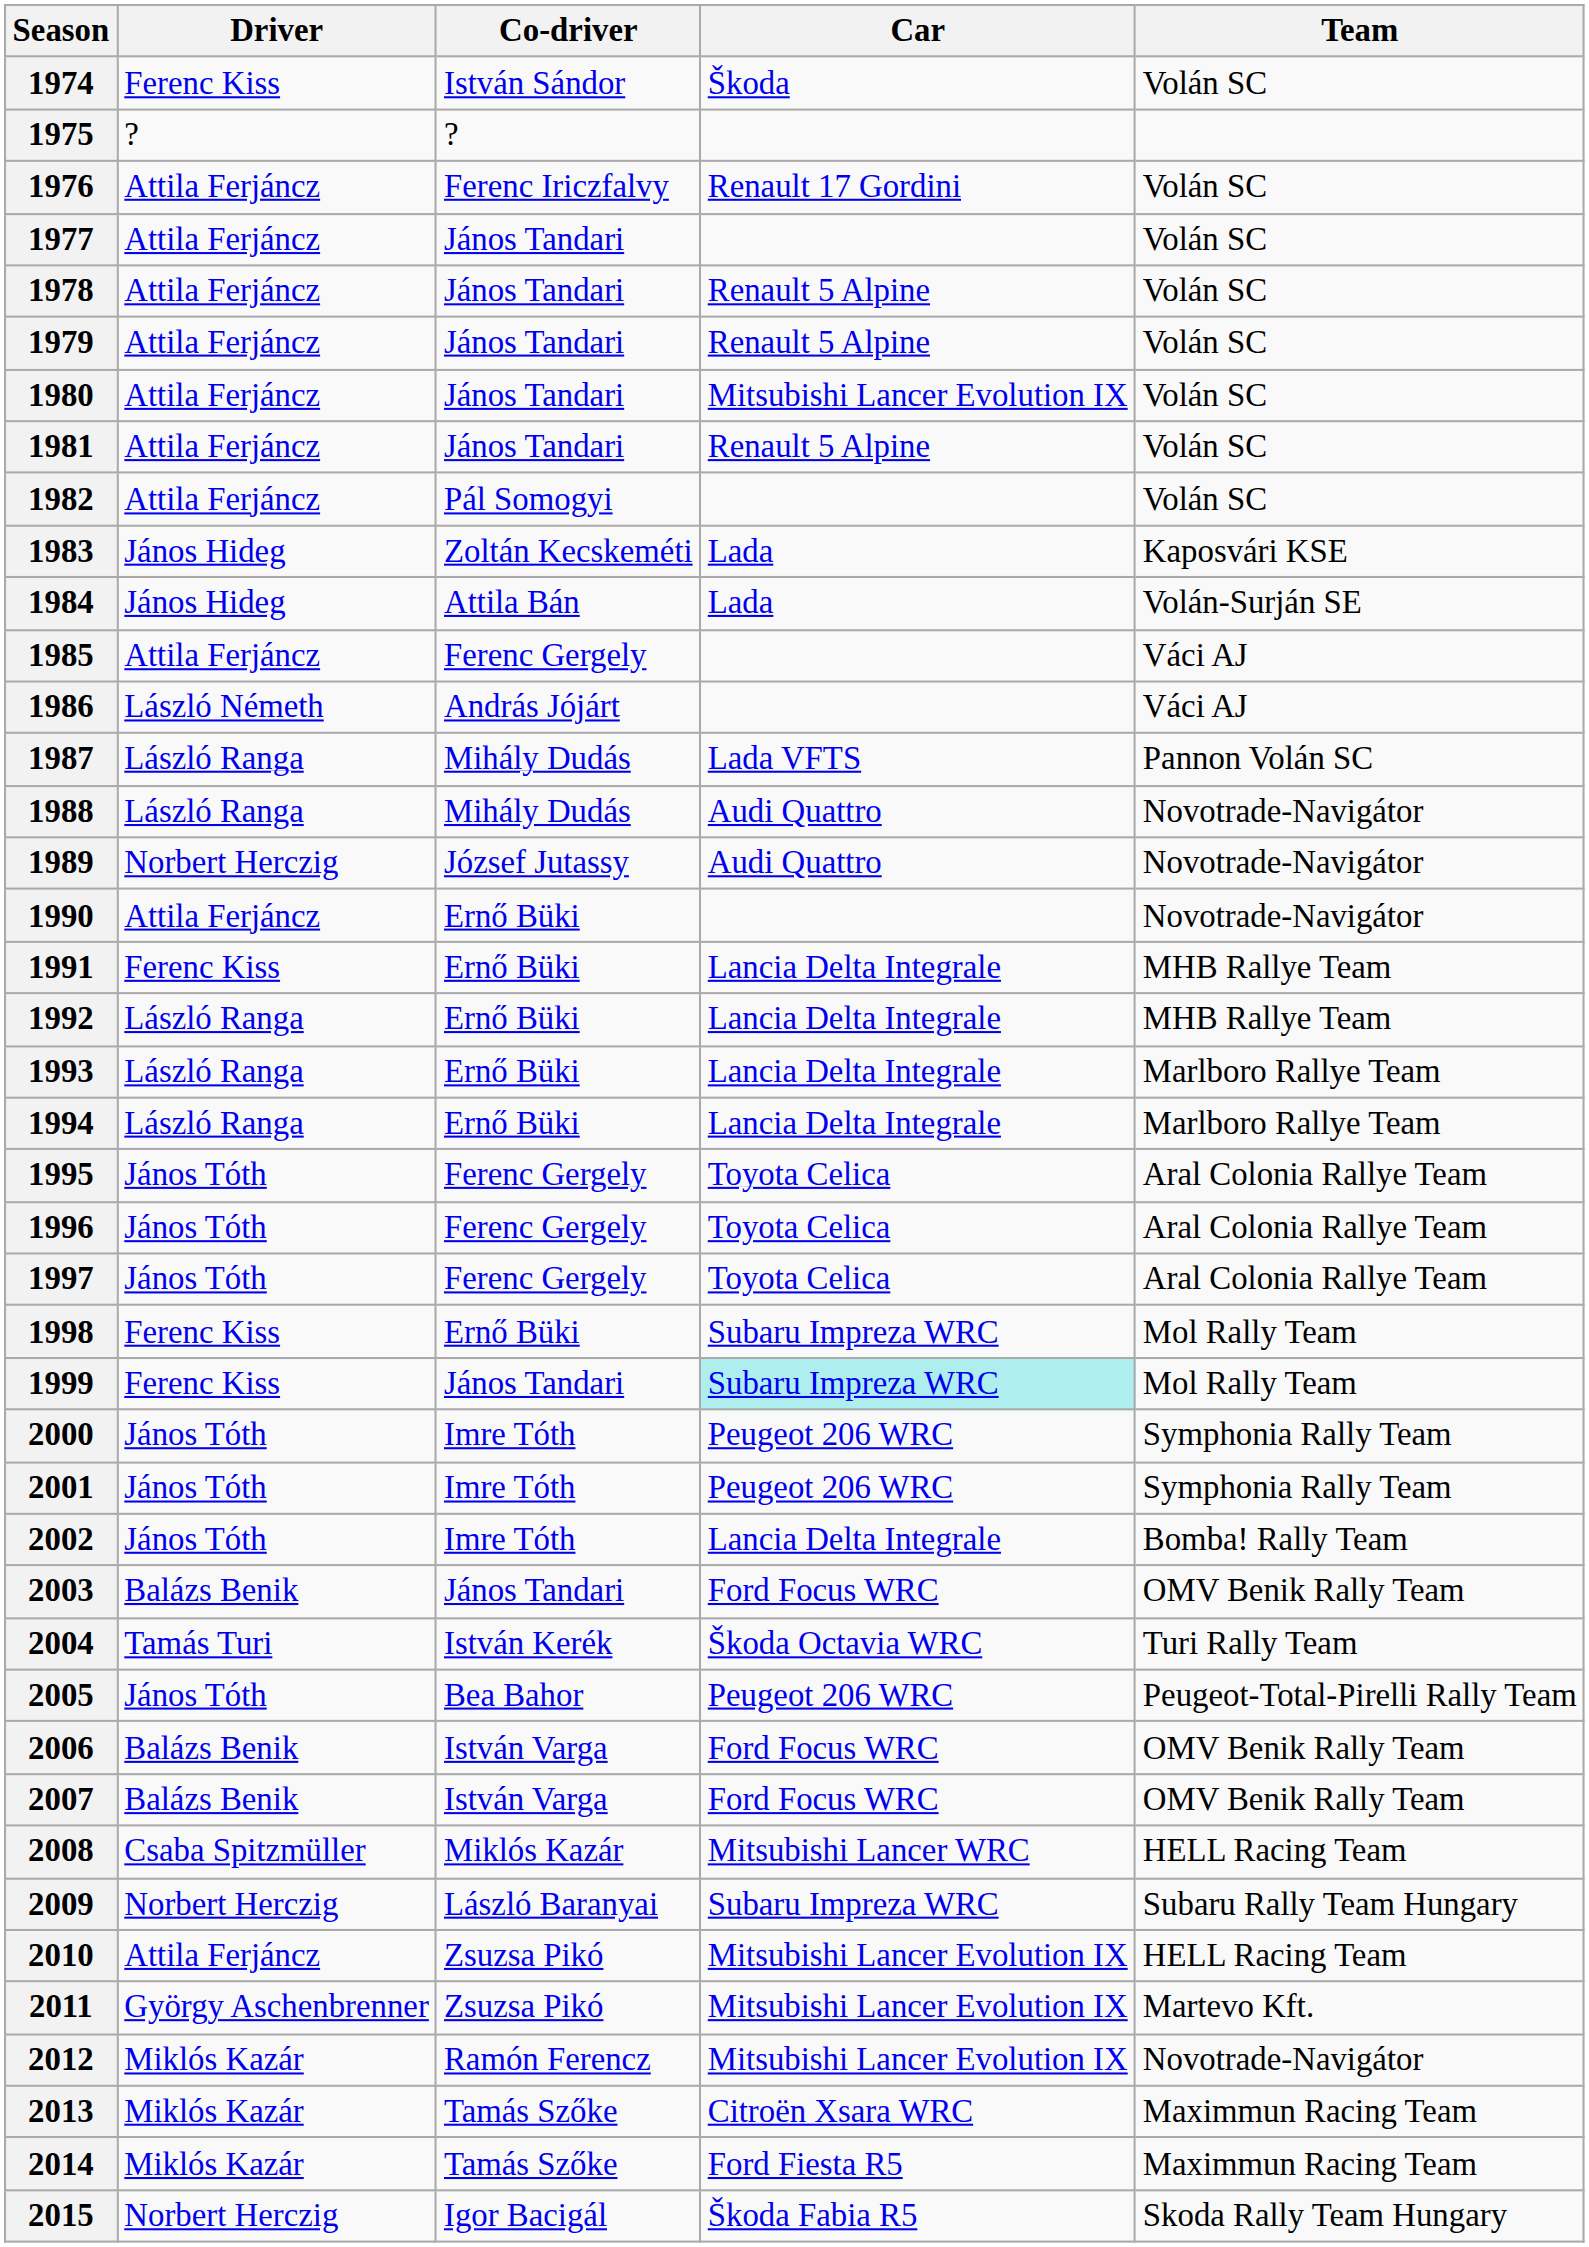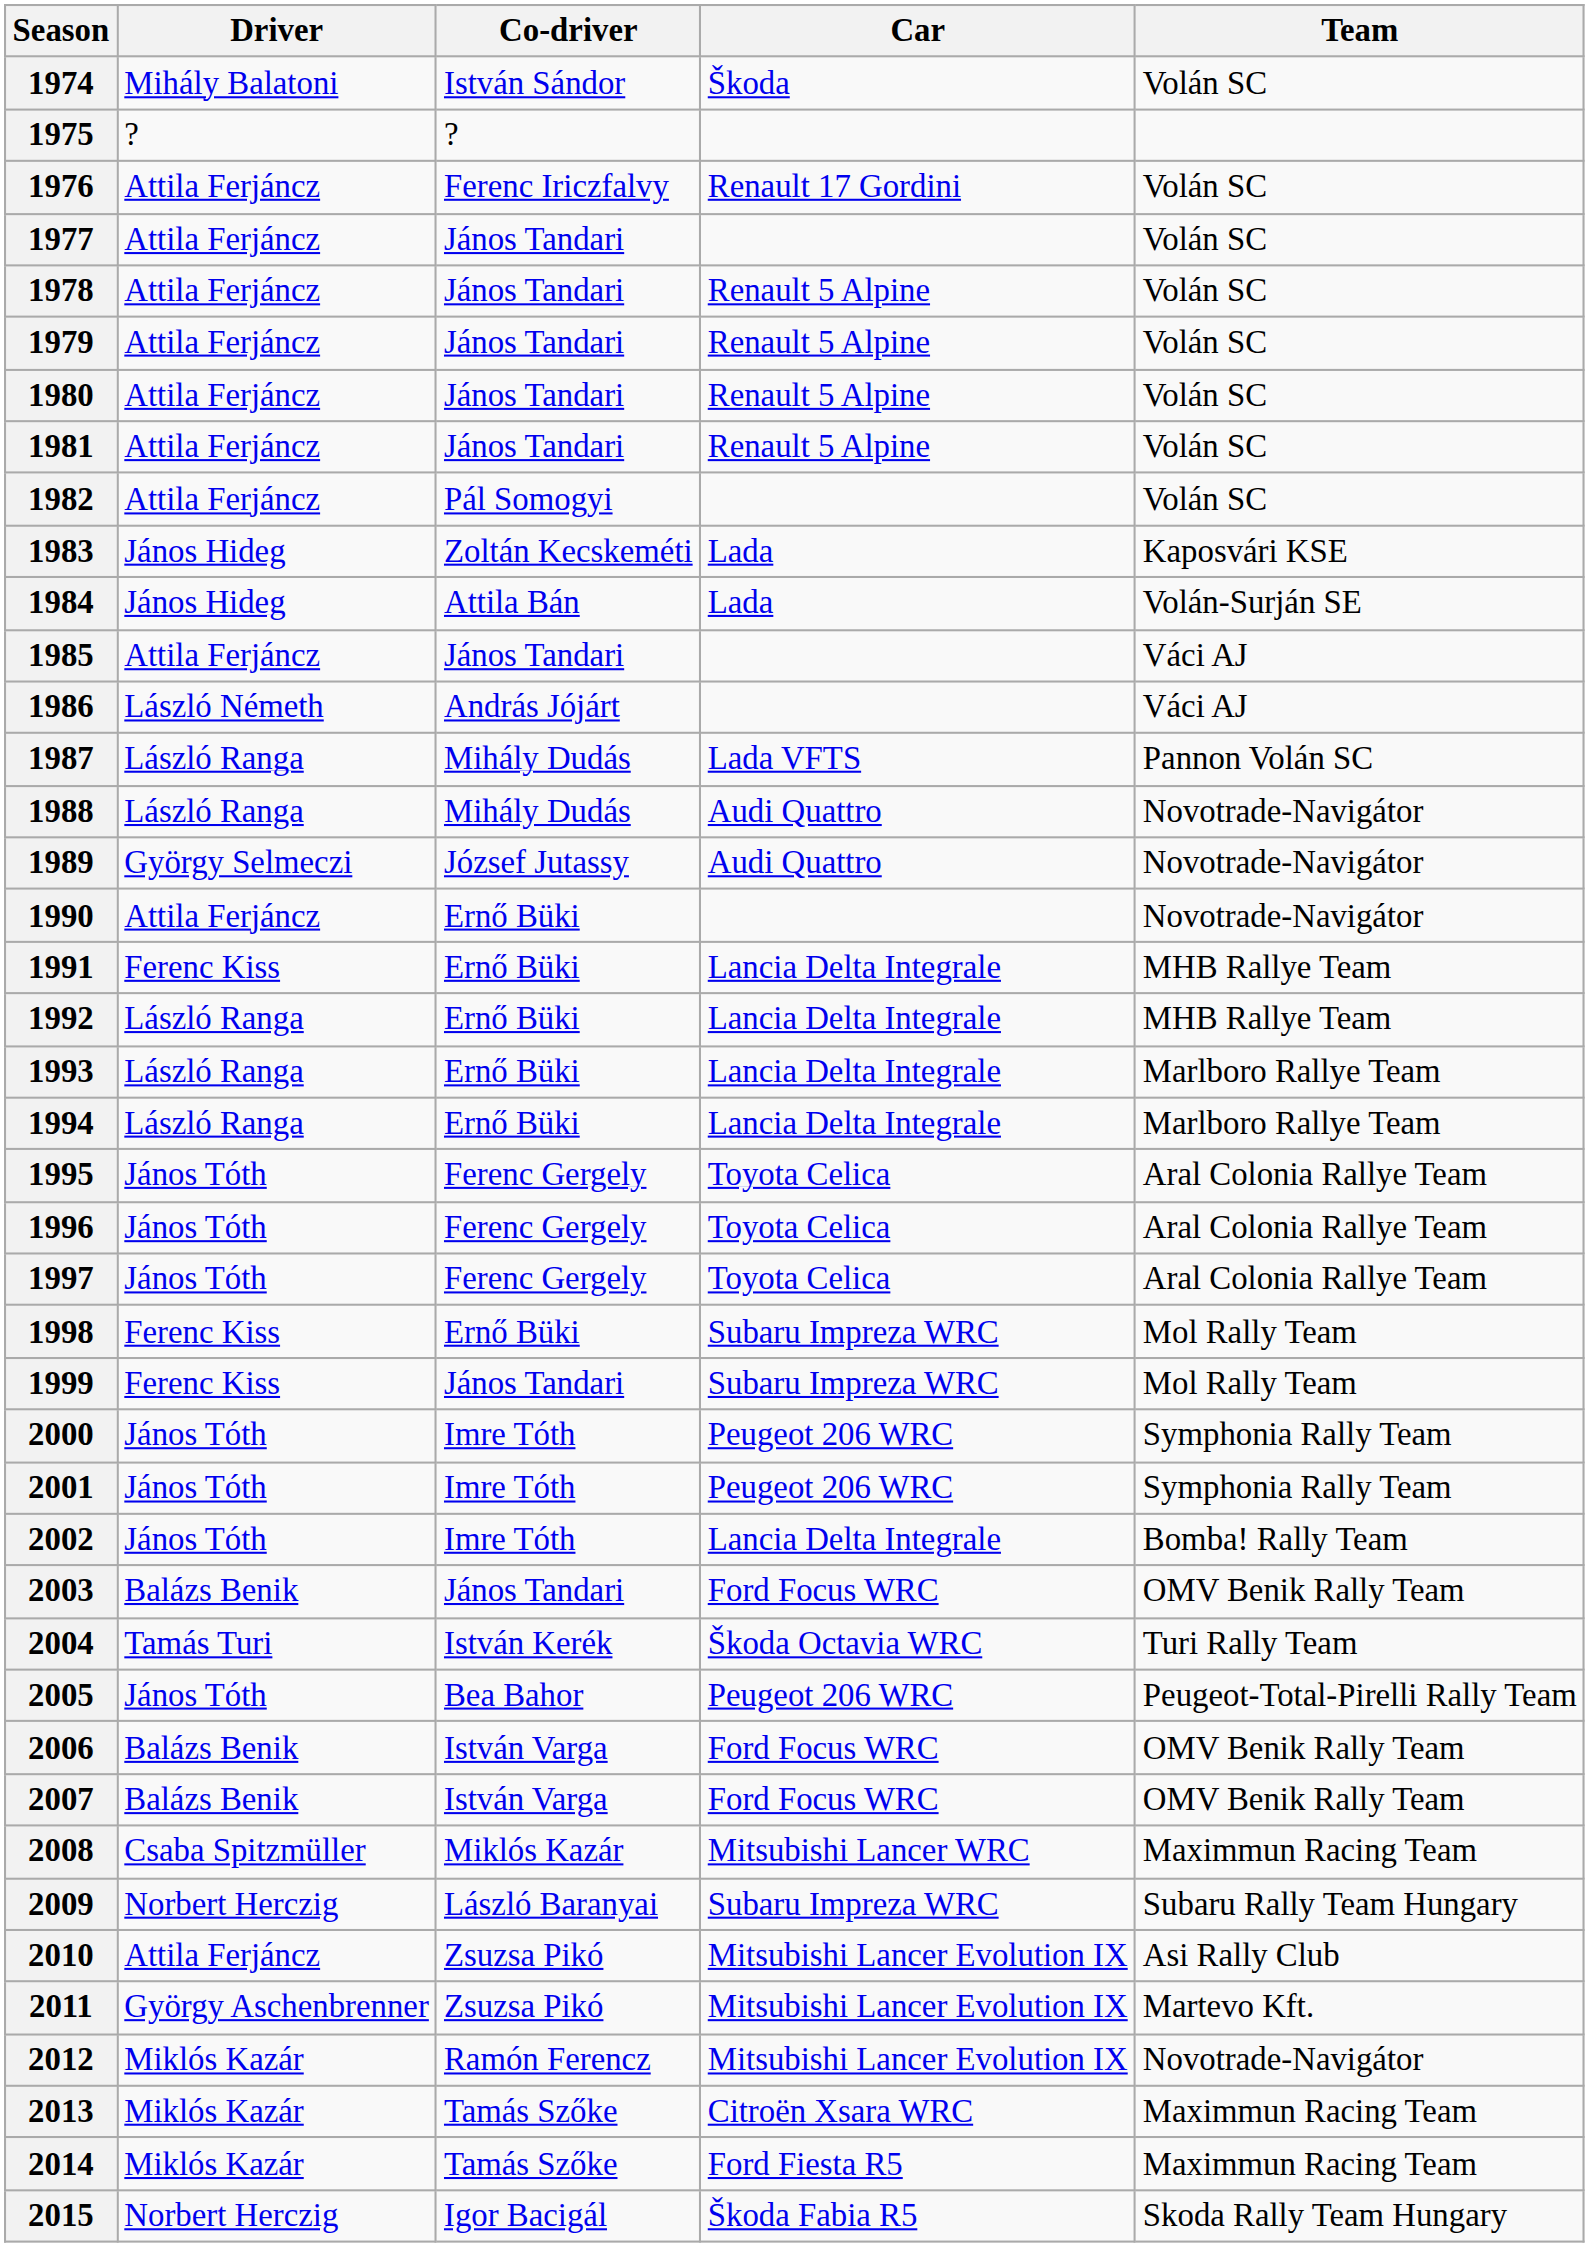1974 | Driver: Ferenc Kiss -> Mihály Balatoni
1980 | Car: Mitsubishi Lancer Evolution IX -> Renault 5 Alpine
1985 | Co-driver: Ferenc Gergely -> János Tandari
1989 | Driver: Norbert Herczig -> György Selmeczi
1999 | Car: paleturquoise background -> no background
2008 | Team: HELL Racing Team -> Maximmun Racing Team
2010 | Team: HELL Racing Team -> Asi Rally Club
